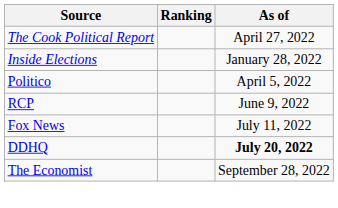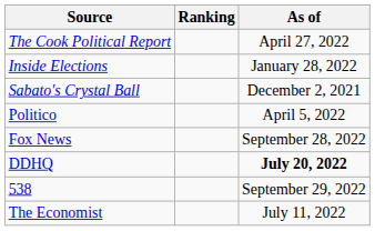+ row: Sabato's Crystal Ball | December 2, 2021
- row: RCP | June 9, 2022
Fox News | As of: July 11, 2022 -> September 28, 2022
+ row: 538 | September 29, 2022
The Economist | As of: September 28, 2022 -> July 11, 2022
